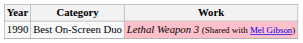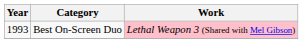Best On-Screen Duo | Year: 1990 -> 1993
